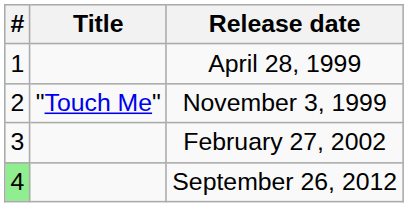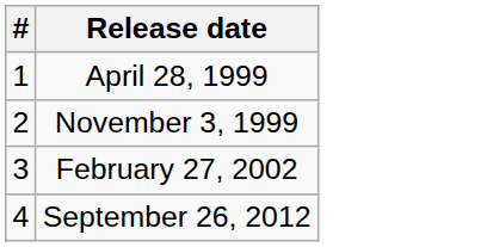- column: Title | "Touch Me"
September 26, 2012 | #: lightgreen background -> no background
